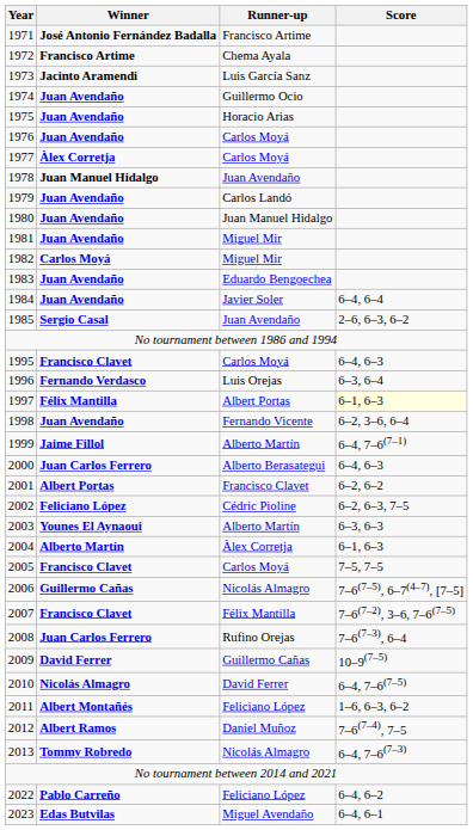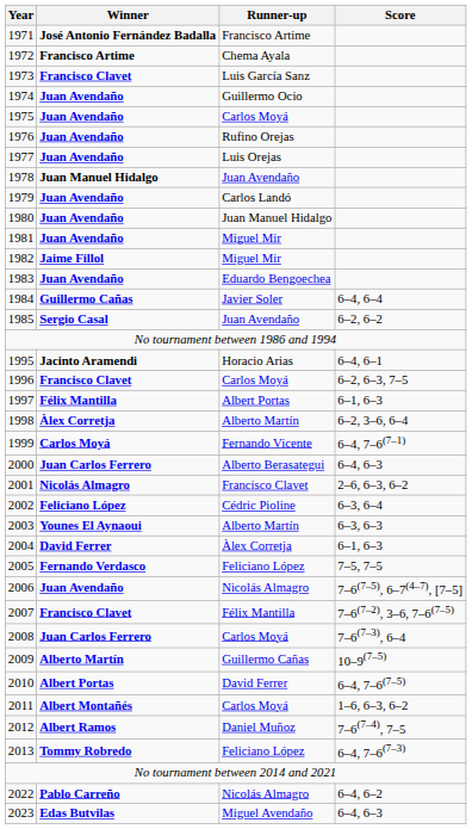1973 | Winner: Jacinto Aramendi -> Francisco Clavet
1975 | Runner-up: Horacio Arias -> Carlos Moyá
1976 | Runner-up: Carlos Moyá -> Rufino Orejas
1977 | Winner: Àlex Corretja -> Juan Avendaño
1977 | Runner-up: Carlos Moyá -> Luis Orejas
1982 | Winner: Carlos Moyá -> Jaime Fillol
1984 | Winner: Juan Avendaño -> Guillermo Cañas
1985 | Score: 2–6, 6–3, 6–2 -> 6–2, 6–2
1995 | Winner: Francisco Clavet -> Jacinto Aramendi
1995 | Runner-up: Carlos Moyá -> Horacio Arias
1995 | Score: 6–4, 6–3 -> 6–4, 6–1
1996 | Winner: Fernando Verdasco -> Francisco Clavet
1996 | Runner-up: Luis Orejas -> Carlos Moyá
1996 | Score: 6–3, 6–4 -> 6–2, 6–3, 7–5
1997 | Score: lightyellow background -> no background
1998 | Winner: Juan Avendaño -> Àlex Corretja
1998 | Runner-up: Fernando Vicente -> Alberto Martín
1999 | Winner: Jaime Fillol -> Carlos Moyá
1999 | Runner-up: Alberto Martín -> Fernando Vicente
2001 | Winner: Albert Portas -> Nicolás Almagro
2001 | Score: 6–2, 6–2 -> 2–6, 6–3, 6–2
2002 | Score: 6–2, 6–3, 7–5 -> 6–3, 6–4
2004 | Winner: Alberto Martín -> David Ferrer
2005 | Winner: Francisco Clavet -> Fernando Verdasco
2005 | Runner-up: Carlos Moyá -> Feliciano López
2006 | Winner: Guillermo Cañas -> Juan Avendaño
2008 | Runner-up: Rufino Orejas -> Carlos Moyá
2009 | Winner: David Ferrer -> Alberto Martín
2010 | Winner: Nicolás Almagro -> Albert Portas
2011 | Runner-up: Feliciano López -> Carlos Moyá
2013 | Runner-up: Nicolás Almagro -> Feliciano López
2022 | Runner-up: Feliciano López -> Nicolás Almagro
2023 | Score: 6–4, 6–1 -> 6–4, 6–3
